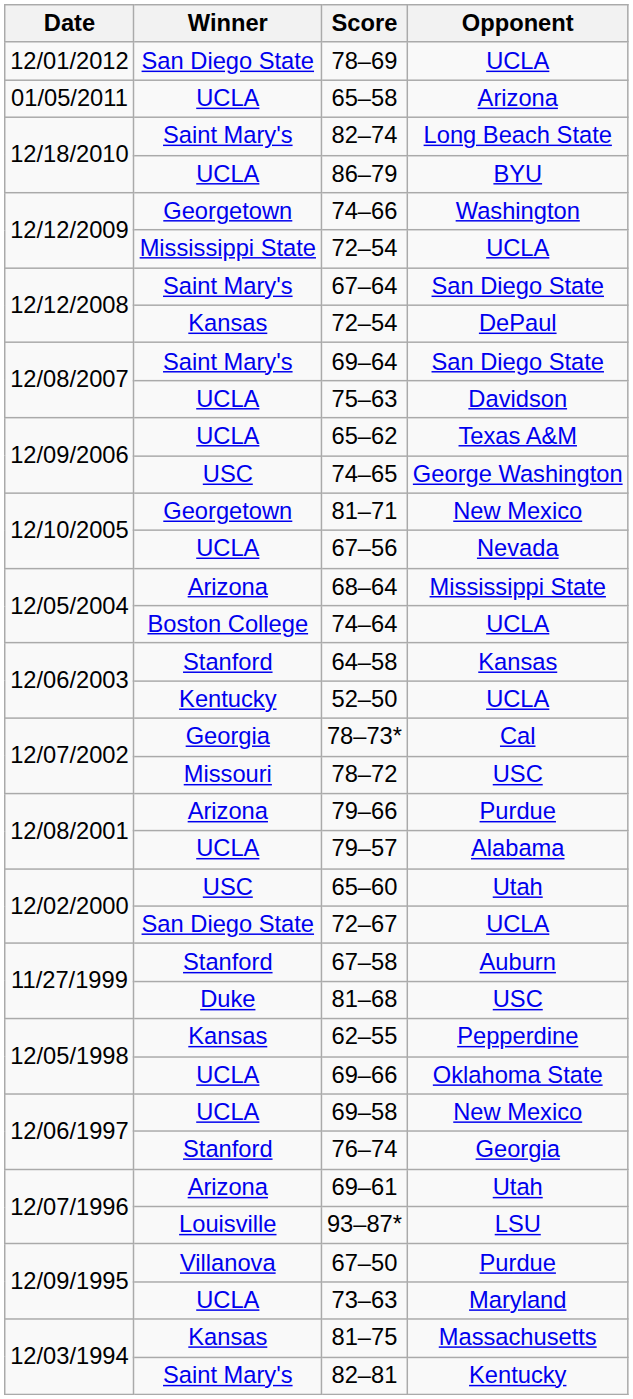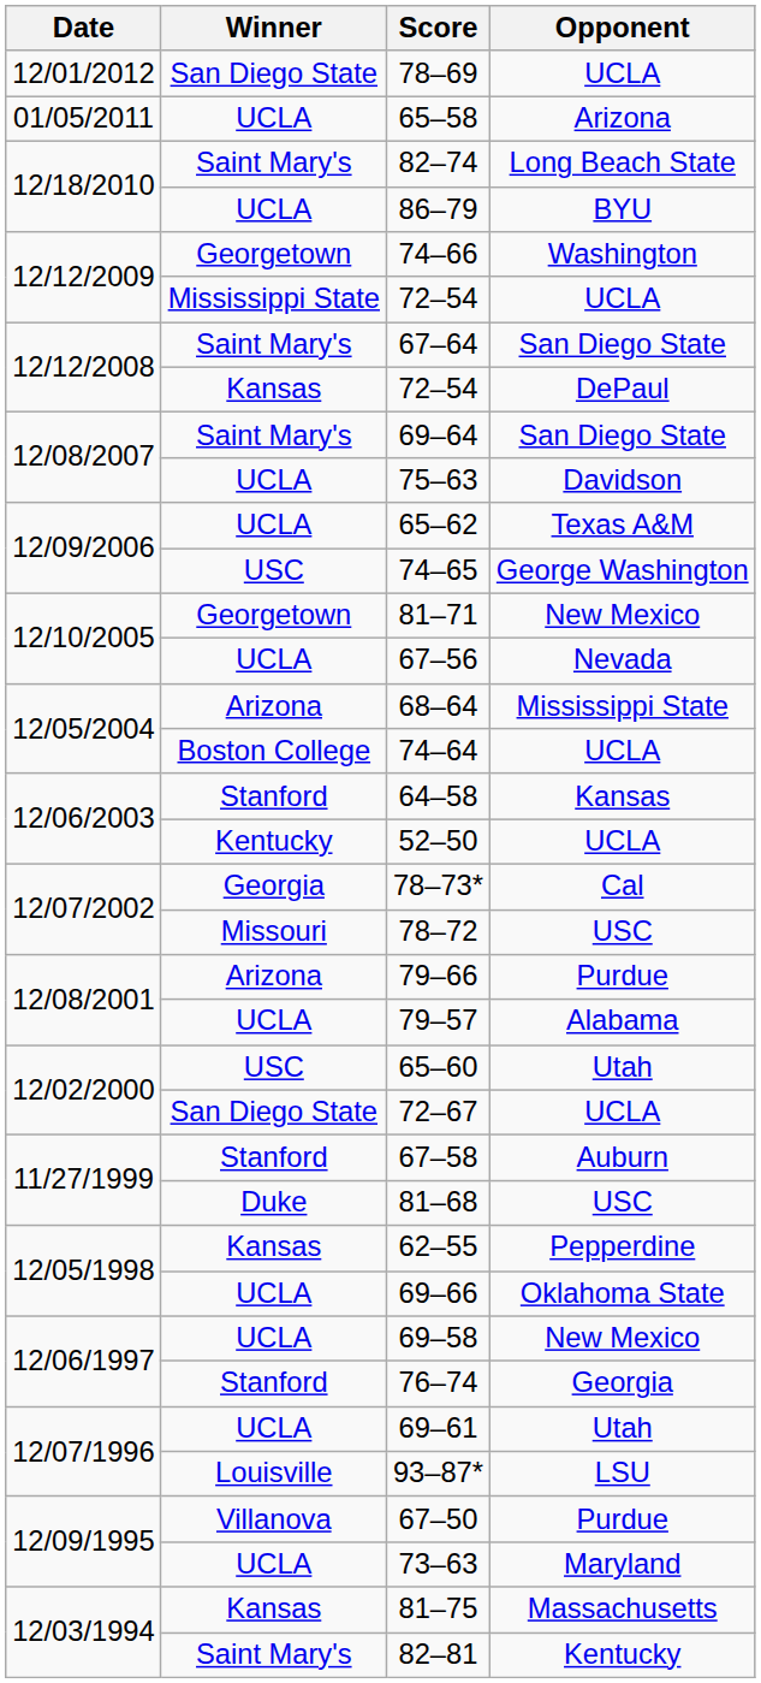69–61 | Winner: Arizona -> UCLA
